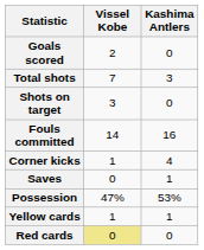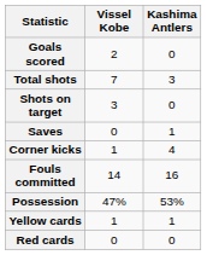rows swapped: Saves <-> Fouls committed
Red cards | Vissel Kobe: khaki background -> no background
